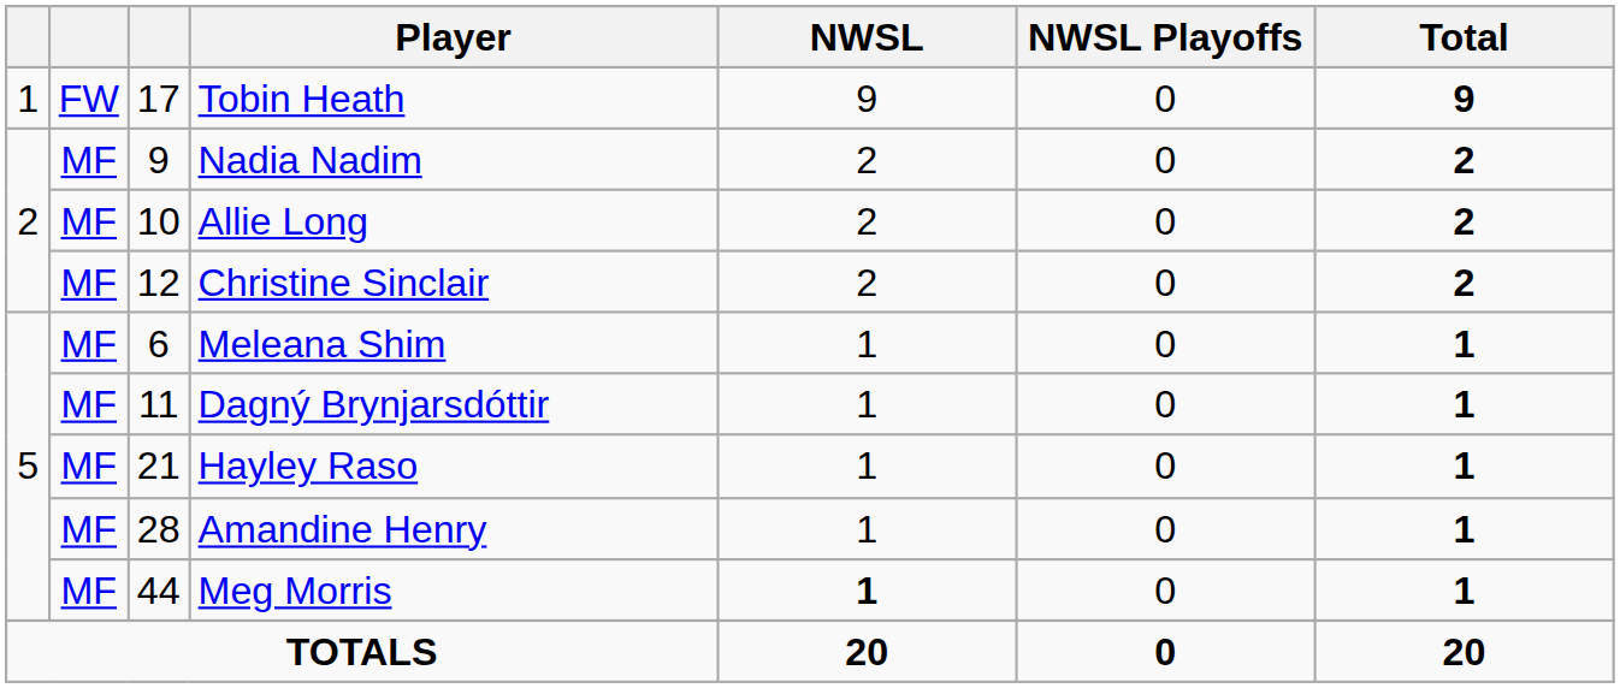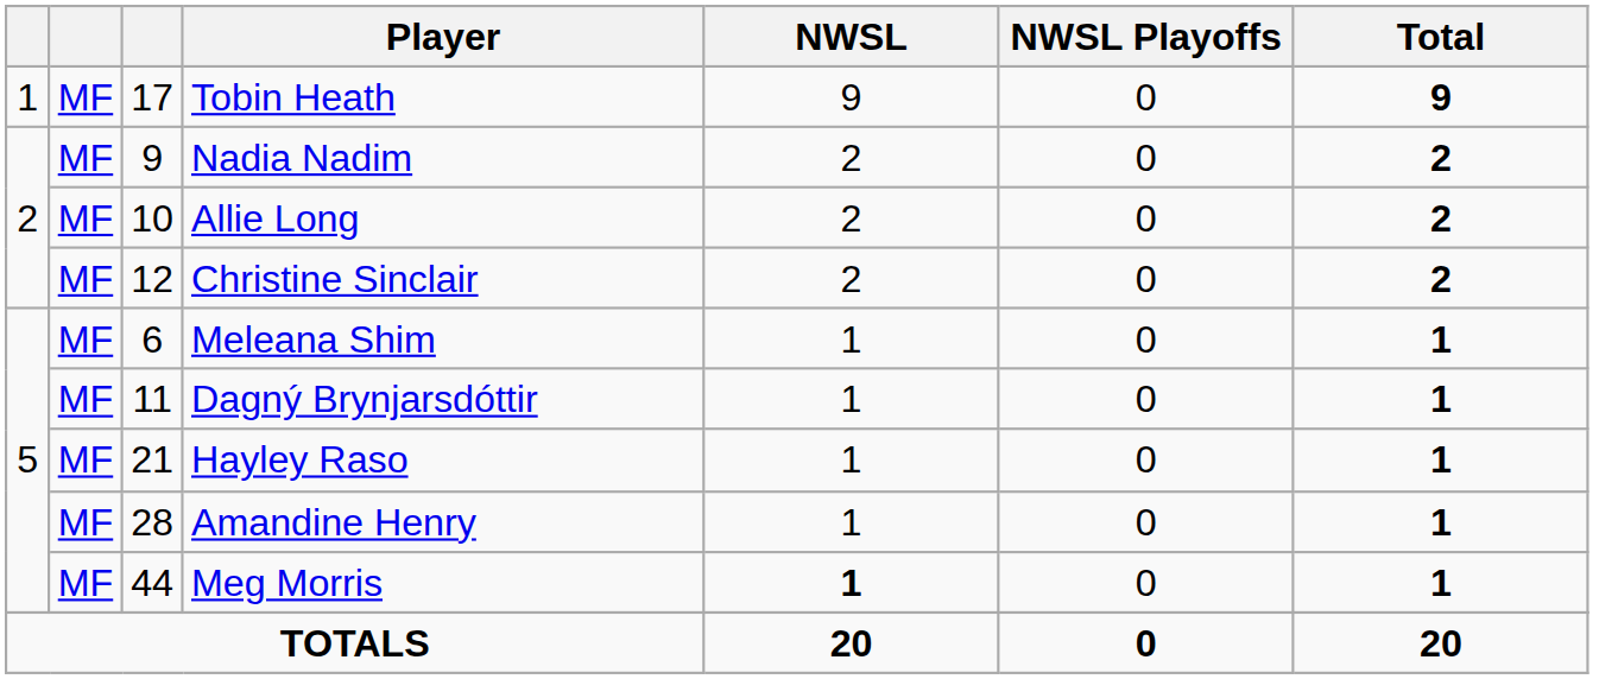Tobin Heath | column 2: FW -> MF
